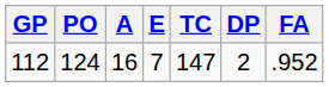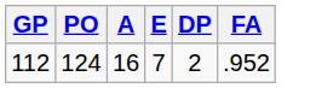- column: TC | 147
